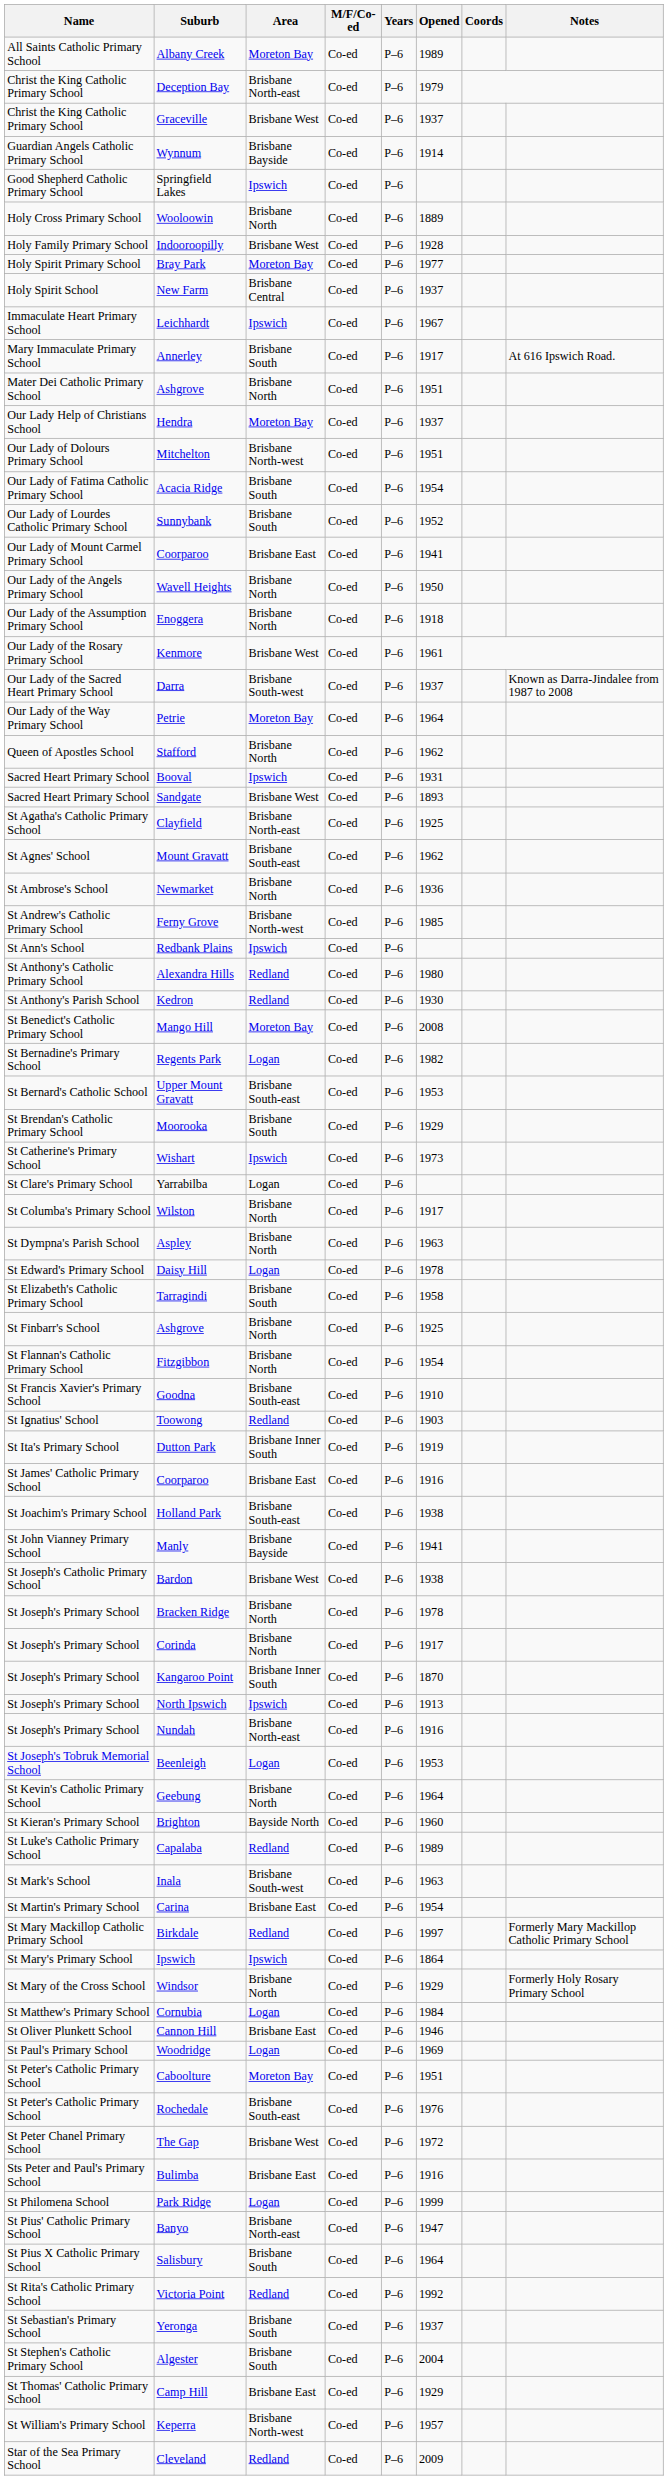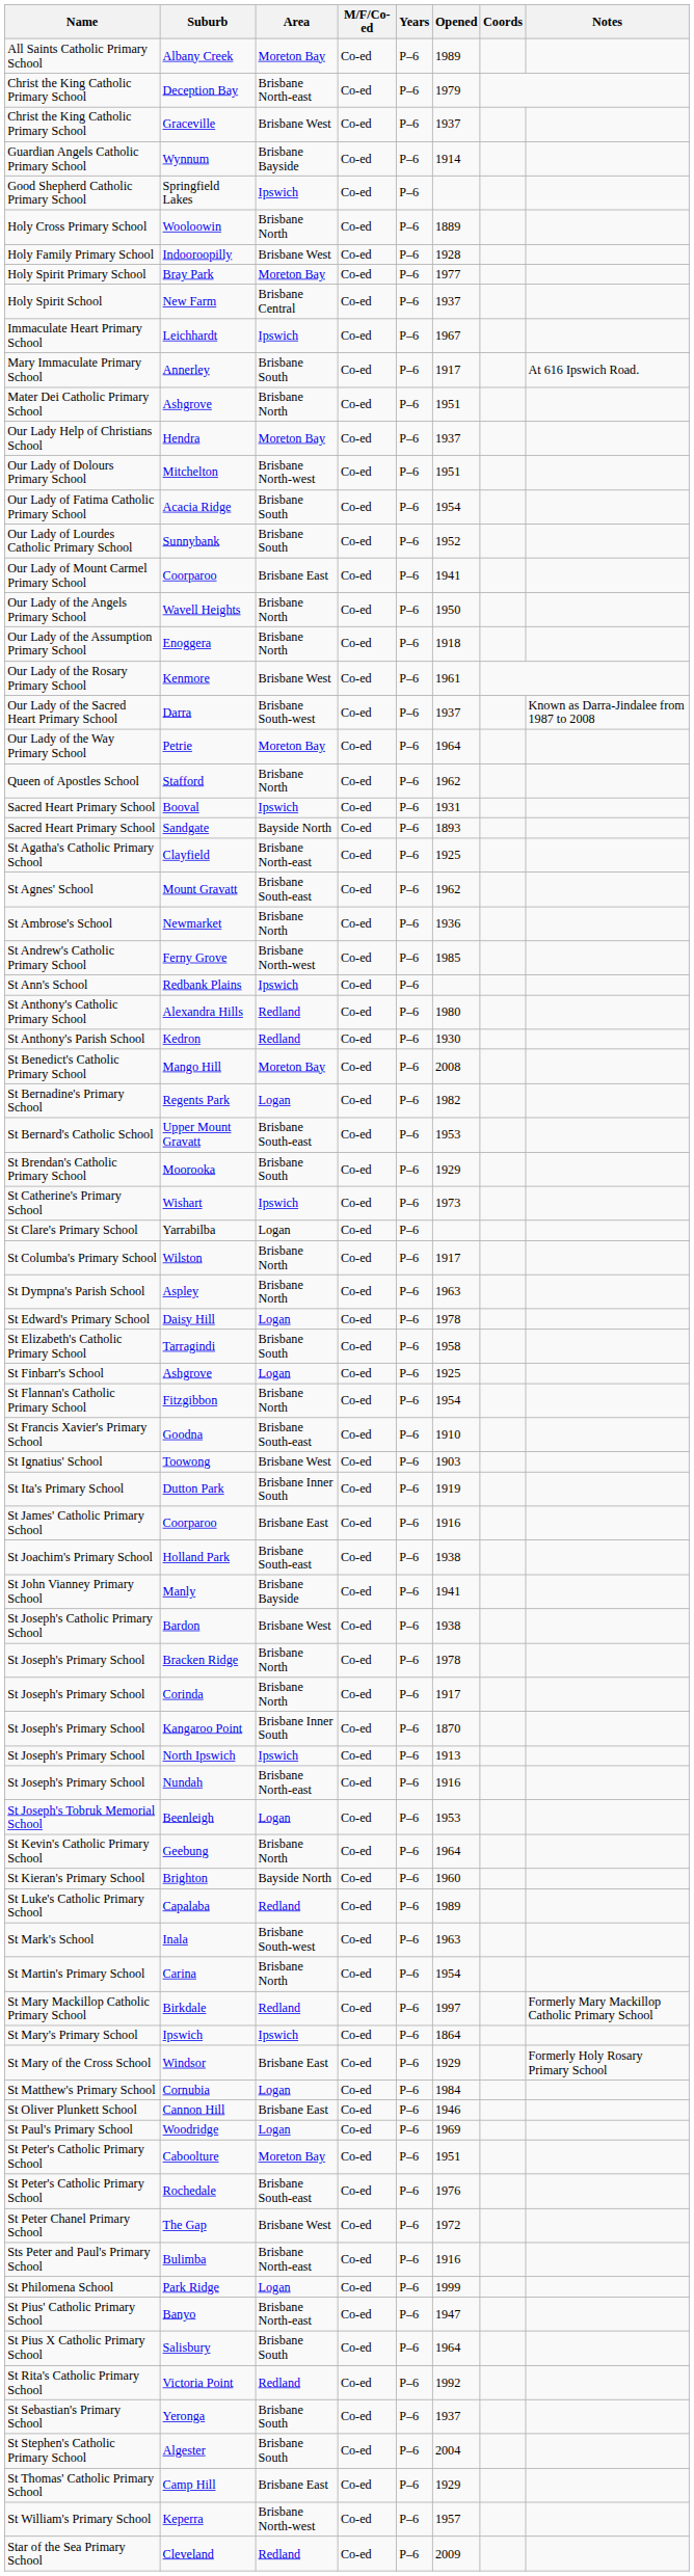Sandgate | Area: Brisbane West -> Bayside North
St Finbarr's School / Ashgrove | Area: Brisbane North -> Logan
Toowong | Area: Redland -> Brisbane West
Carina | Area: Brisbane East -> Brisbane North
Windsor | Area: Brisbane North -> Brisbane East
Bulimba | Area: Brisbane East -> Brisbane North-east
